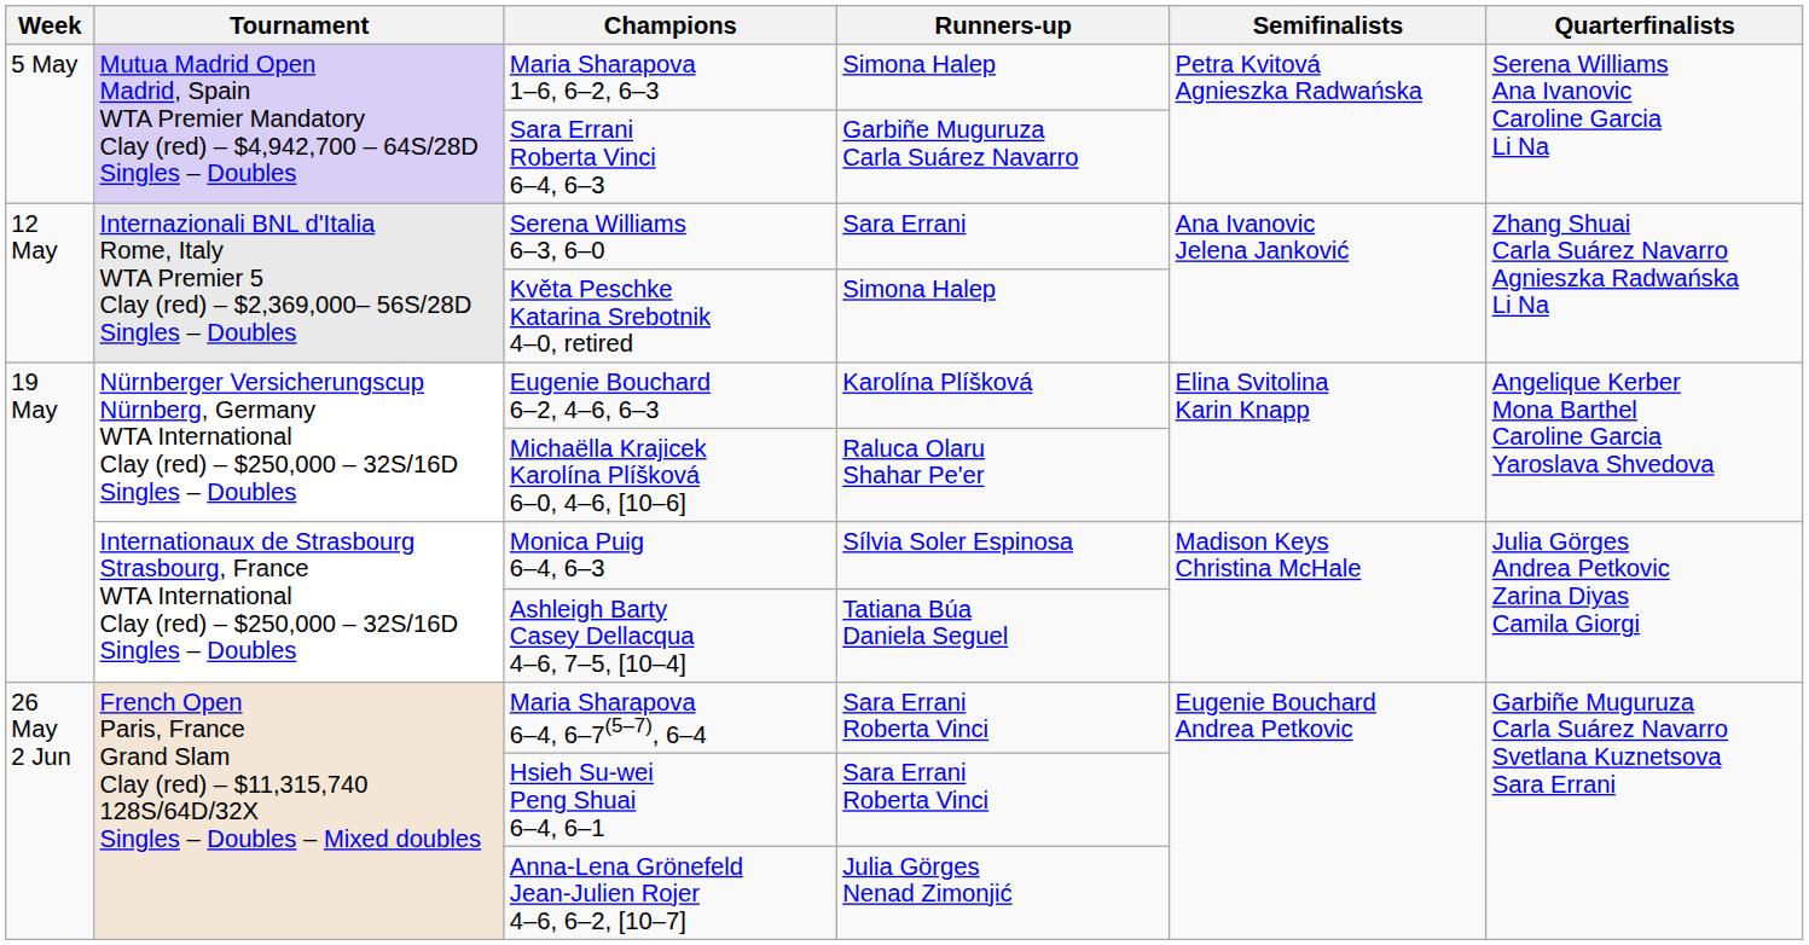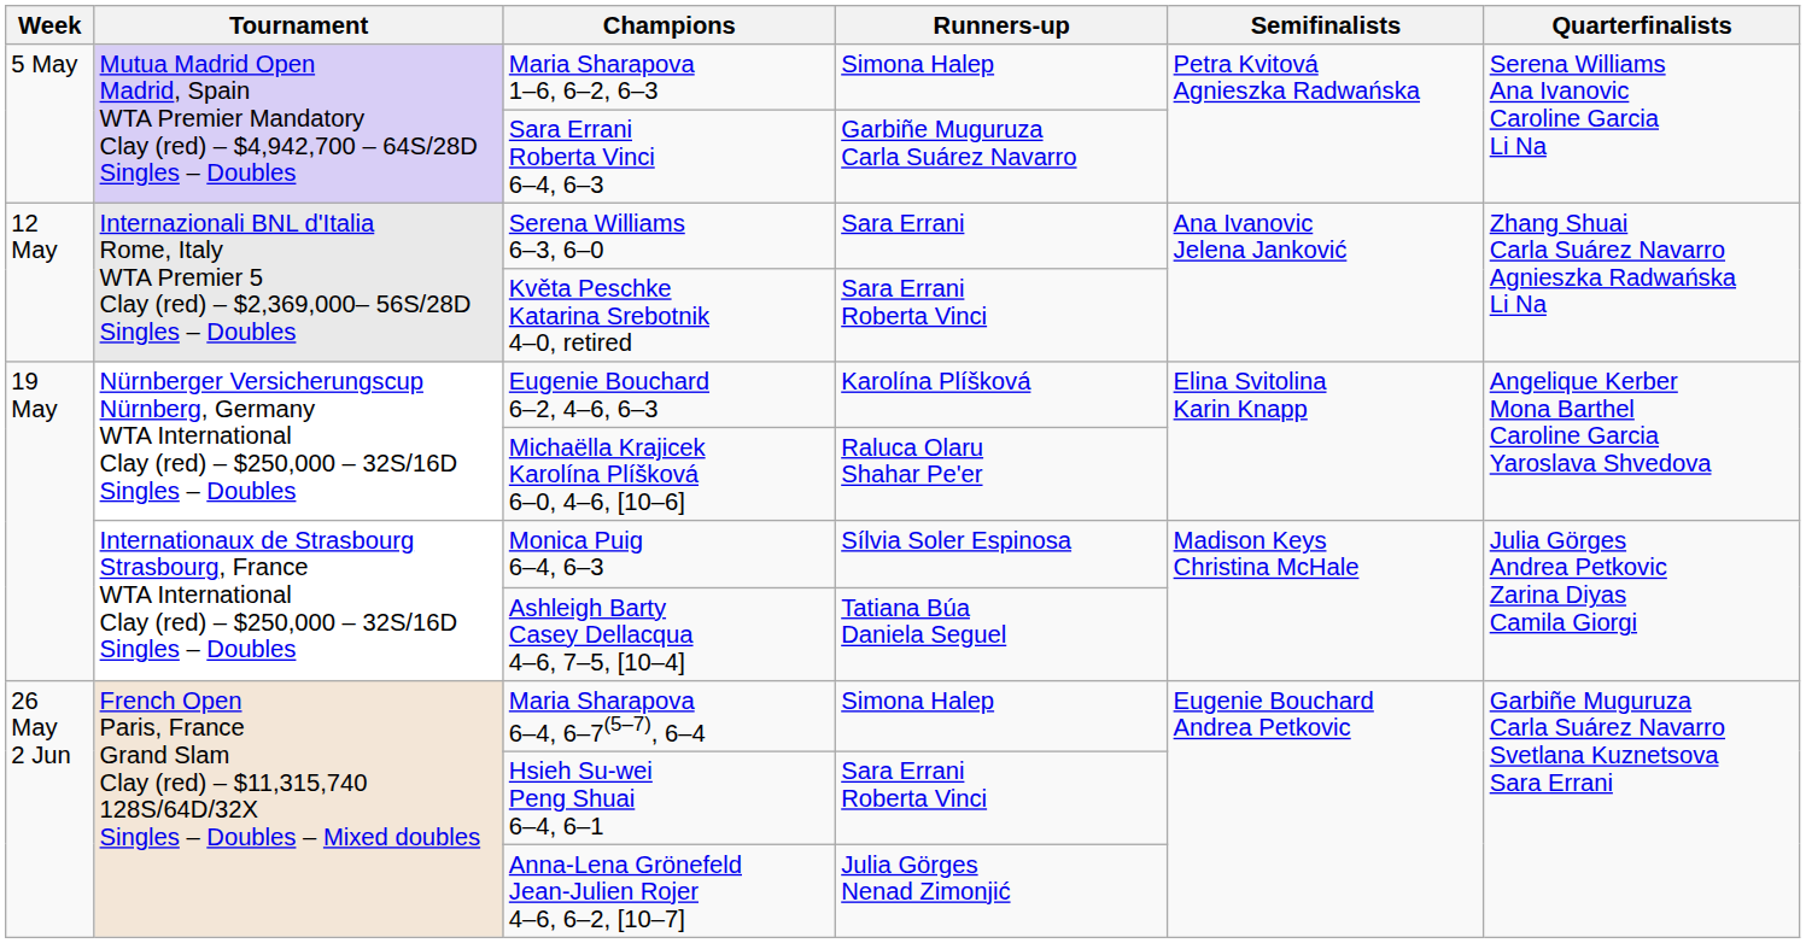Květa Peschke Katarina Srebotnik 4–0, retired | Runners-up: Simona Halep -> Sara Errani Roberta Vinci
Maria Sharapova 6–4, 6–7(5–7), 6–4 | Runners-up: Sara Errani Roberta Vinci -> Simona Halep
